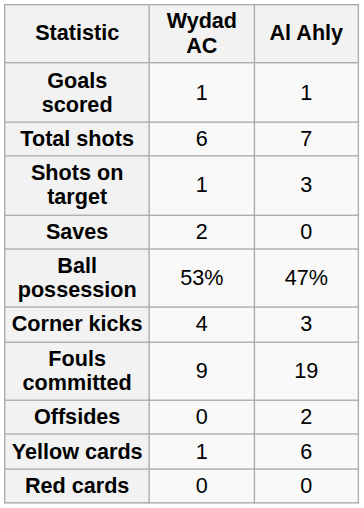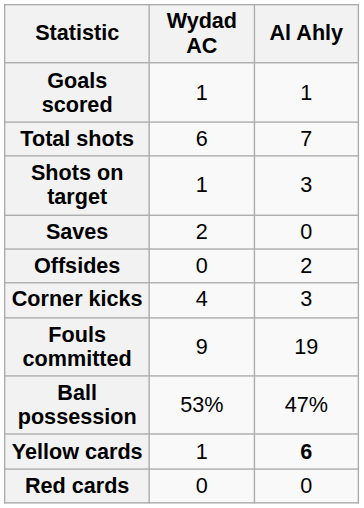rows swapped: Ball possession <-> Offsides
Yellow cards | Al Ahly: normal -> bold
